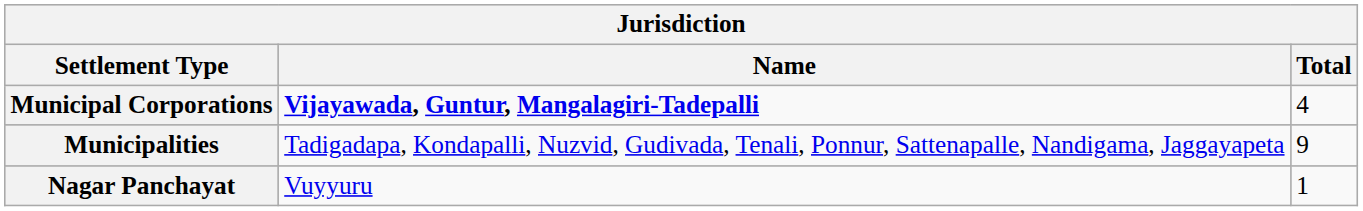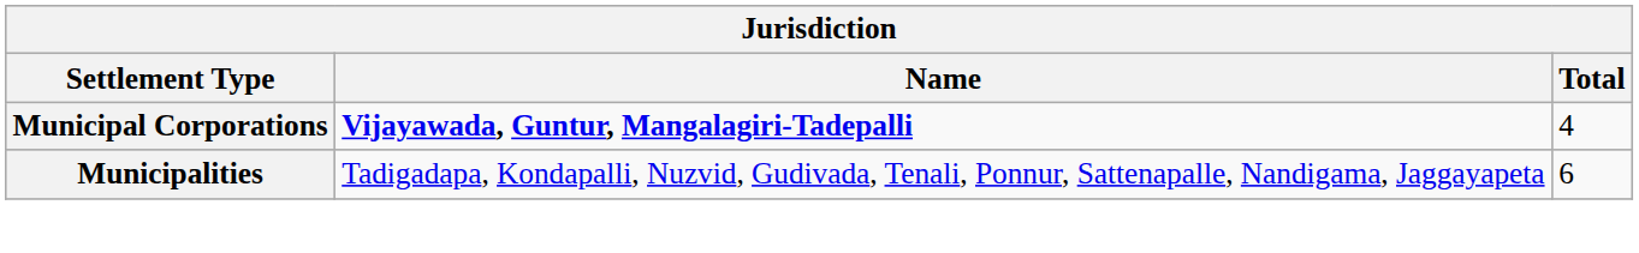Municipalities | Total: 9 -> 6
- row: Nagar Panchayat | Vuyyuru | 1
